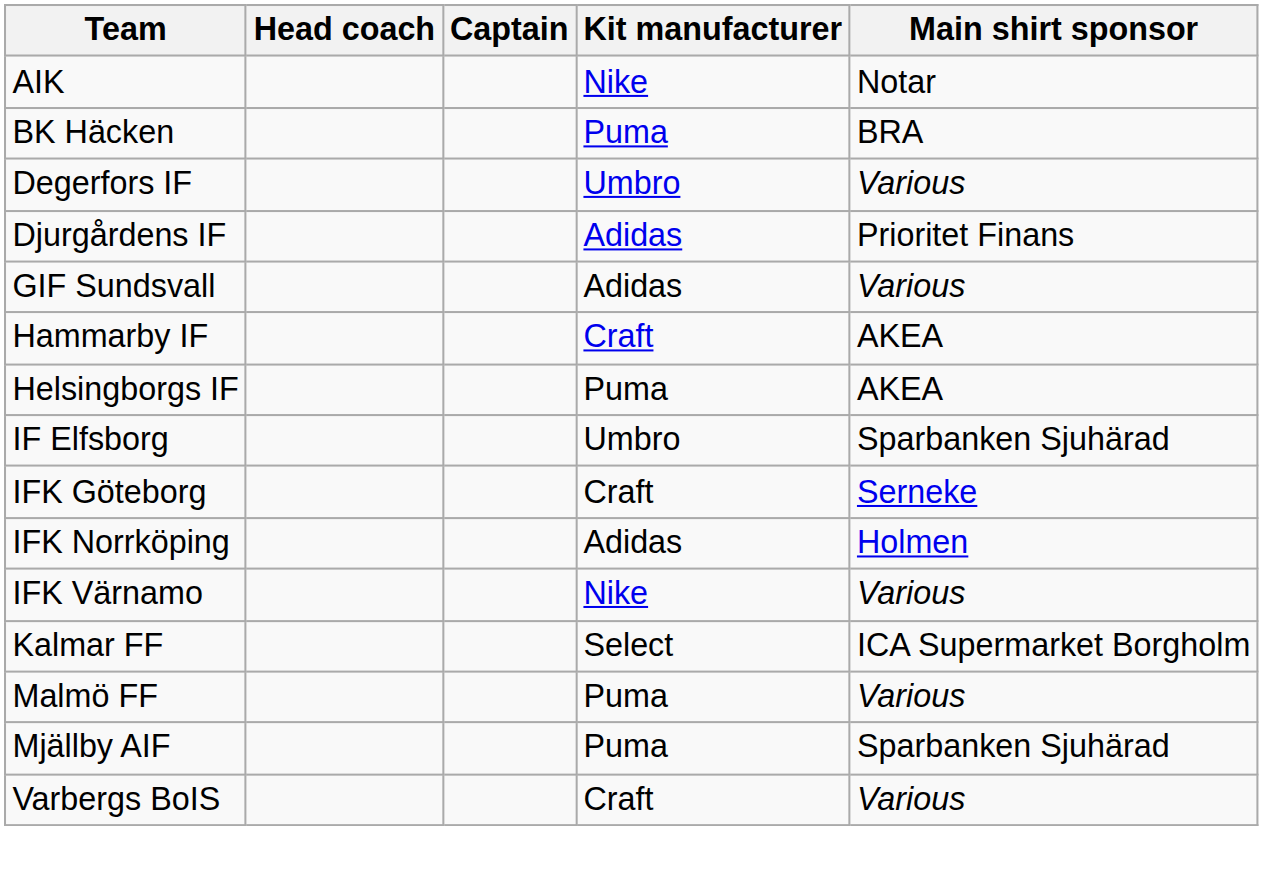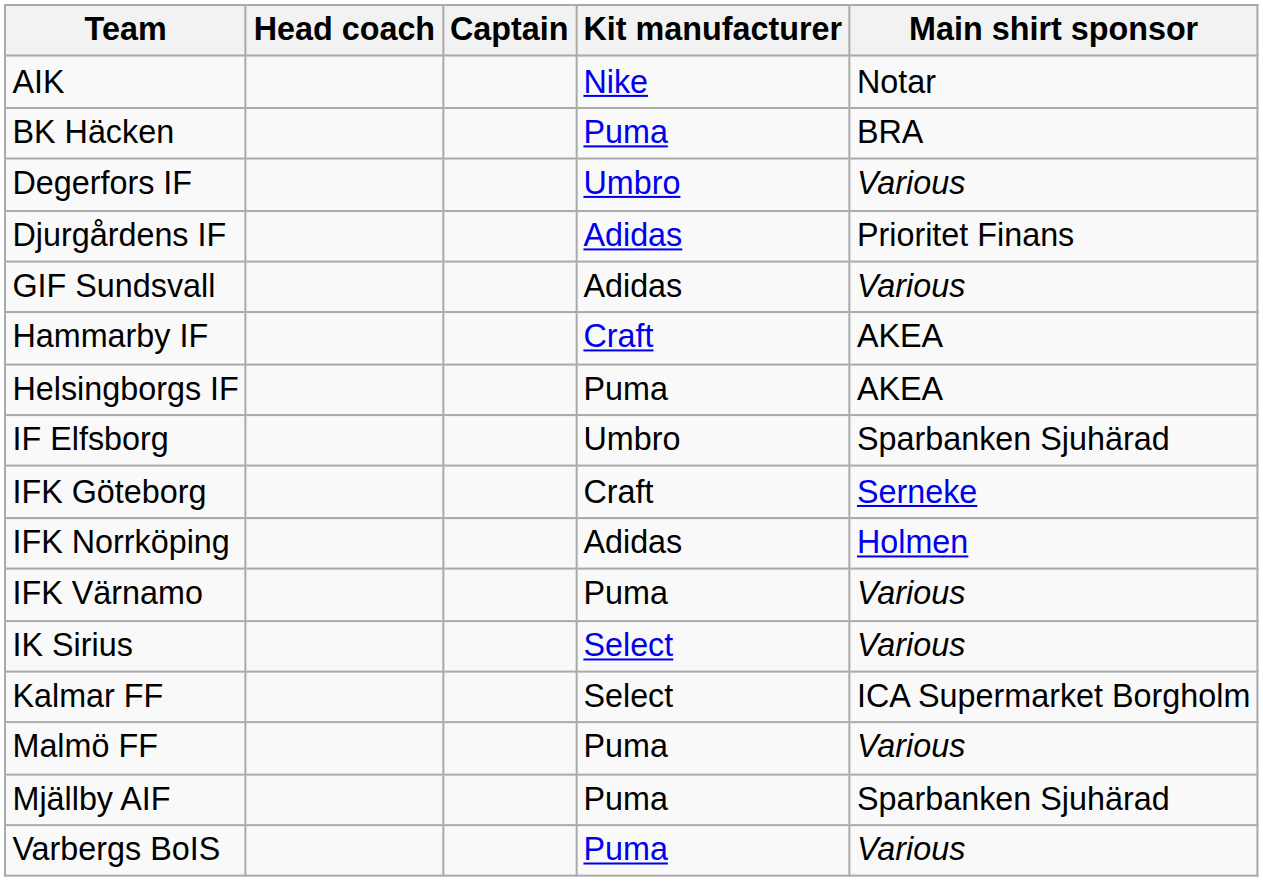IFK Värnamo | Kit manufacturer: Nike -> Puma
+ row: IK Sirius | Select | Various
Varbergs BoIS | Kit manufacturer: Craft -> Puma
